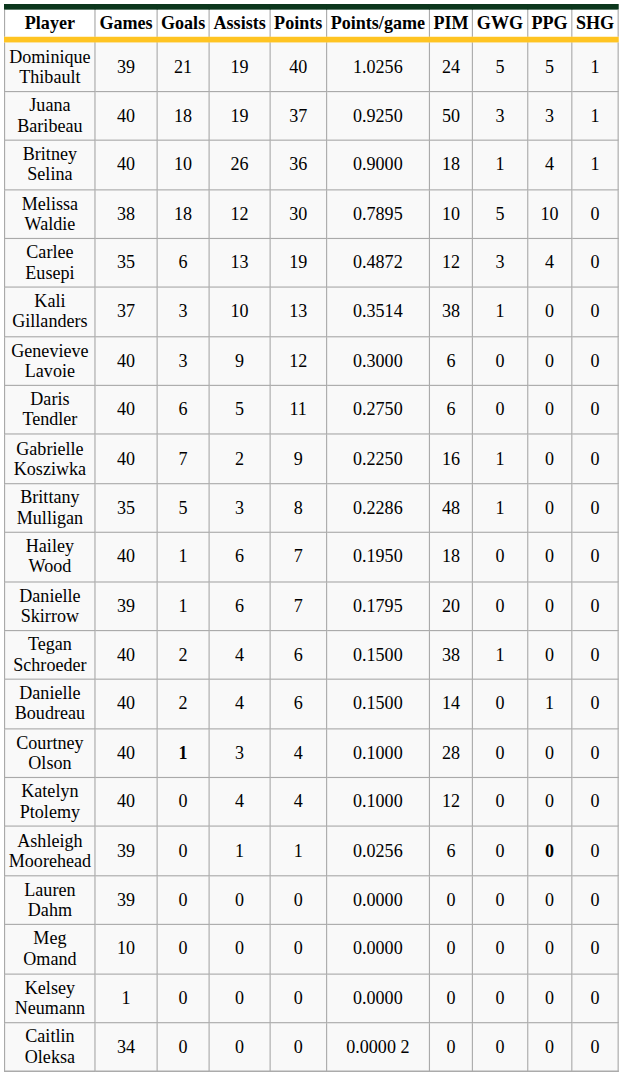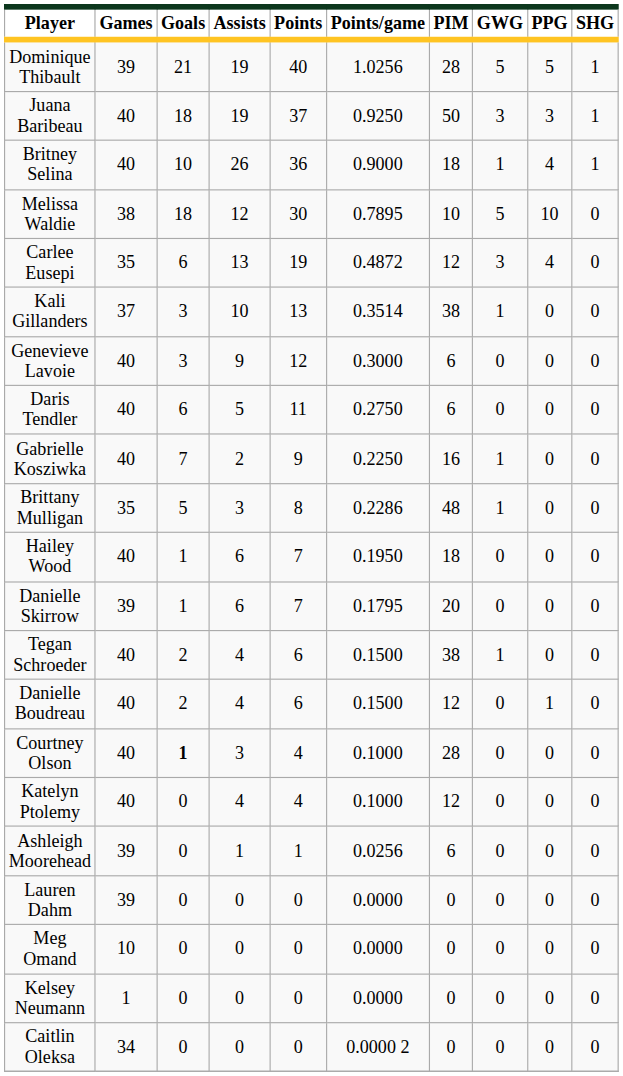Dominique Thibault | PIM: 24 -> 28
Danielle Boudreau | PIM: 14 -> 12
Ashleigh Moorehead | PPG: bold -> normal
